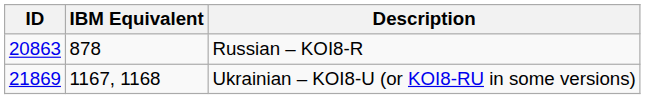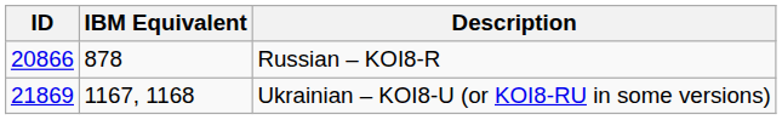Russian – KOI8-R | ID: 20863 -> 20866
